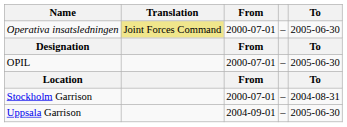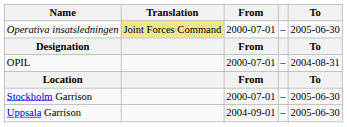OPIL | To: 2005-06-30 -> 2004-08-31
Stockholm Garrison | To: 2004-08-31 -> 2005-06-30
